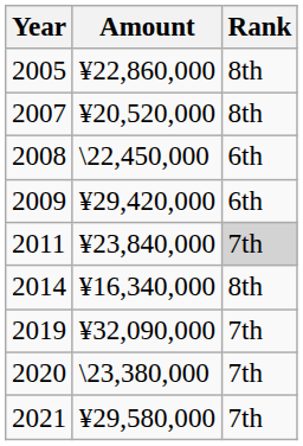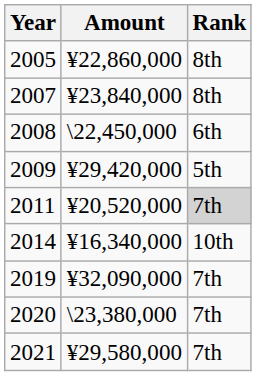2007 | Amount: ¥20,520,000 -> ¥23,840,000
2009 | Rank: 6th -> 5th
2011 | Amount: ¥23,840,000 -> ¥20,520,000
2014 | Rank: 8th -> 10th
